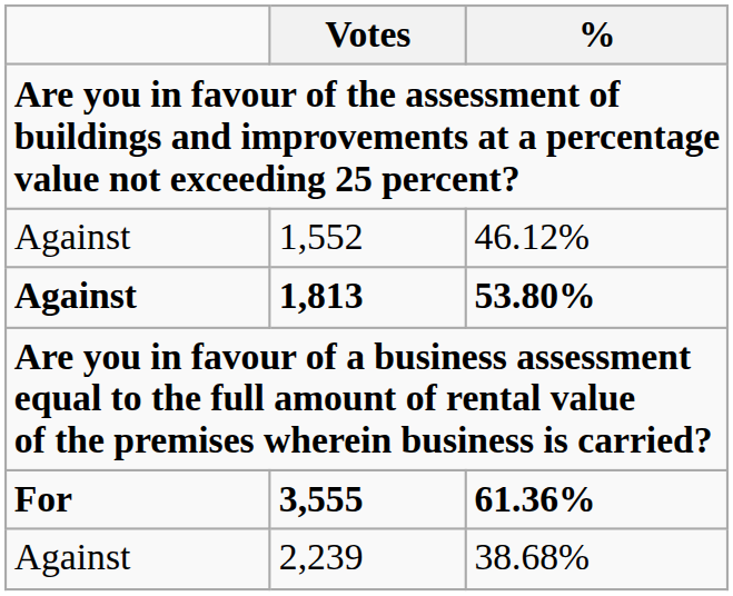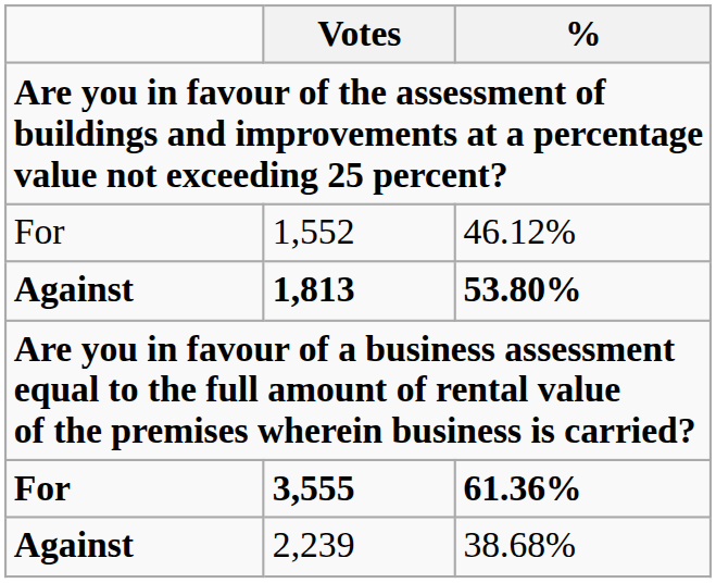1,552 | column 1: Against -> For
2,239 | column 1: normal -> bold
